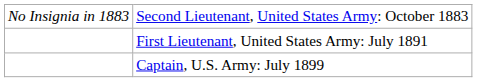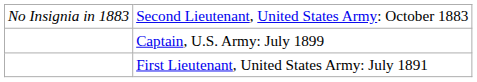rows swapped: First Lieutenant, United States Army: July 1891 <-> Captain, U.S. Army: July 1899
